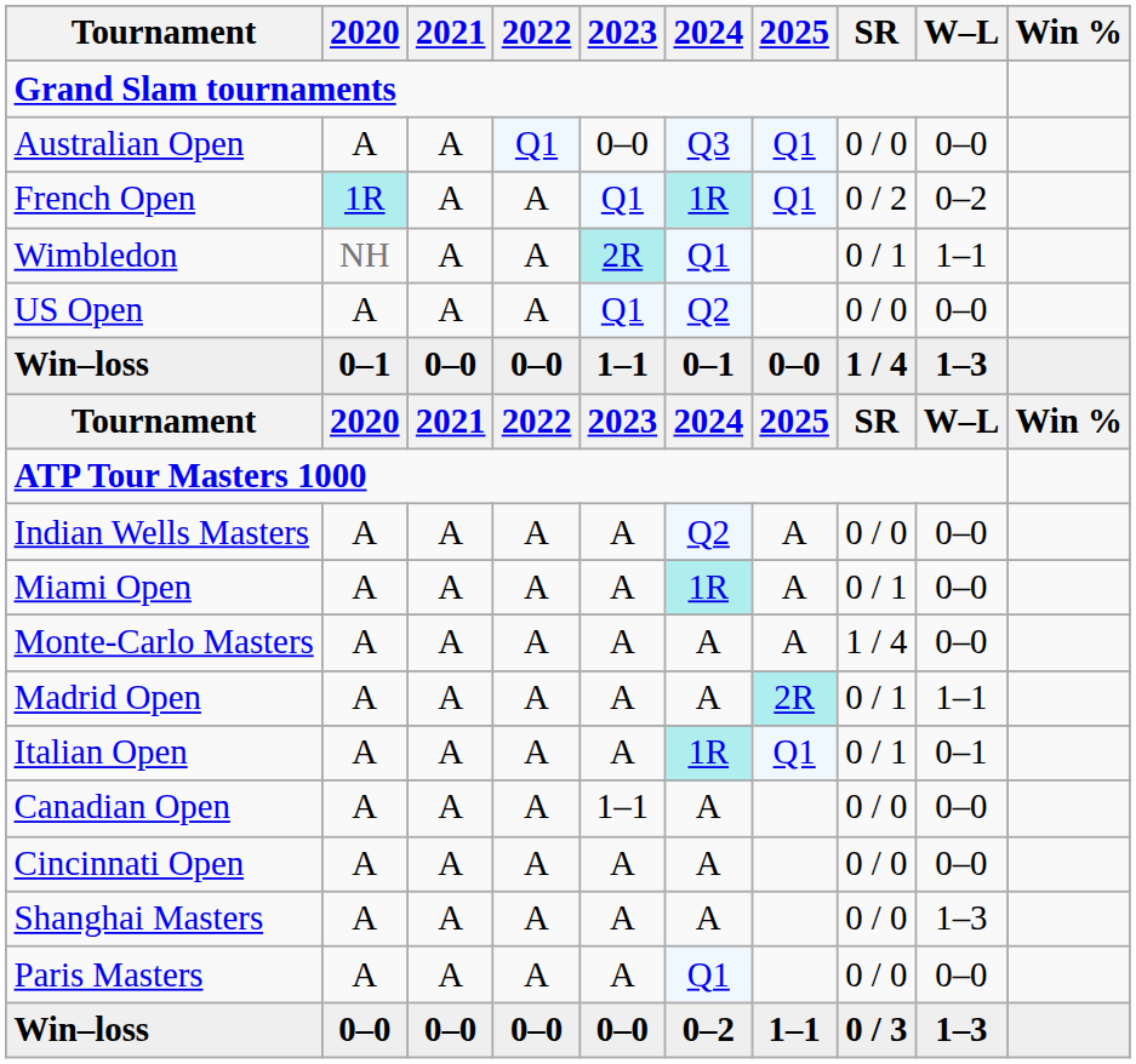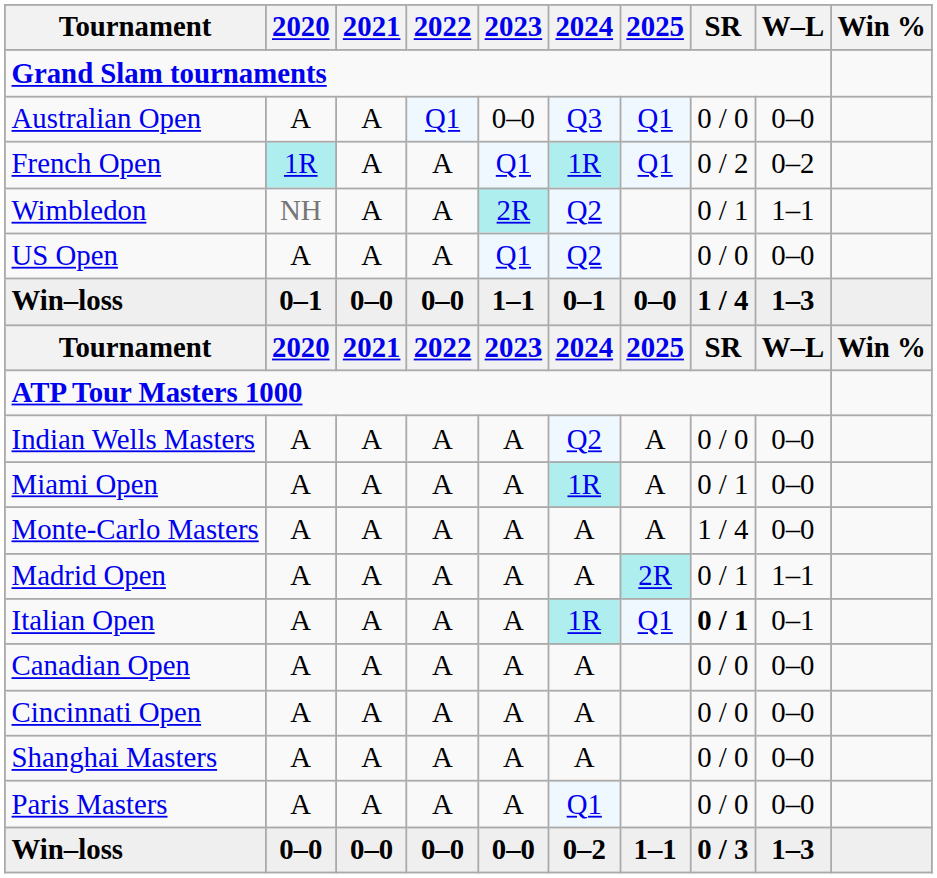Wimbledon | 2024: Q1 -> Q2
Italian Open | SR: normal -> bold
Canadian Open | 2023: 1–1 -> A
Shanghai Masters | W–L: 1–3 -> 0–0
